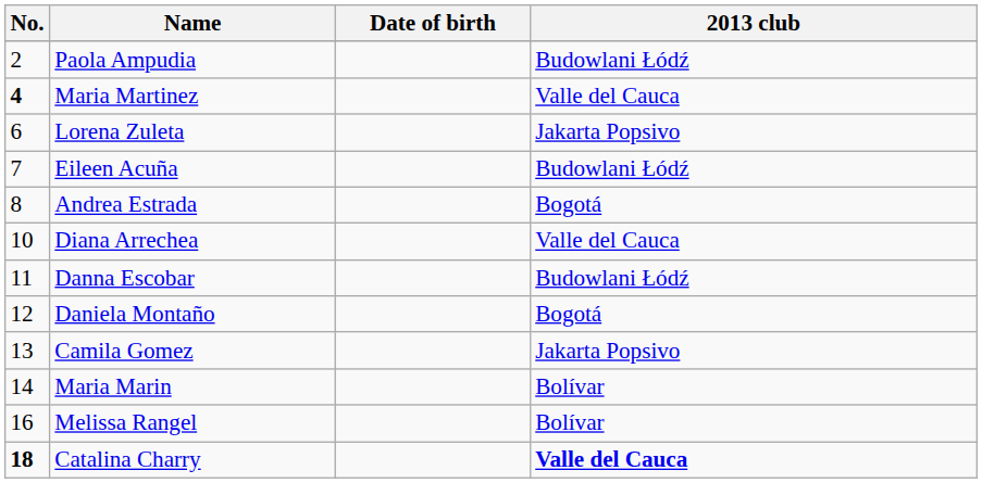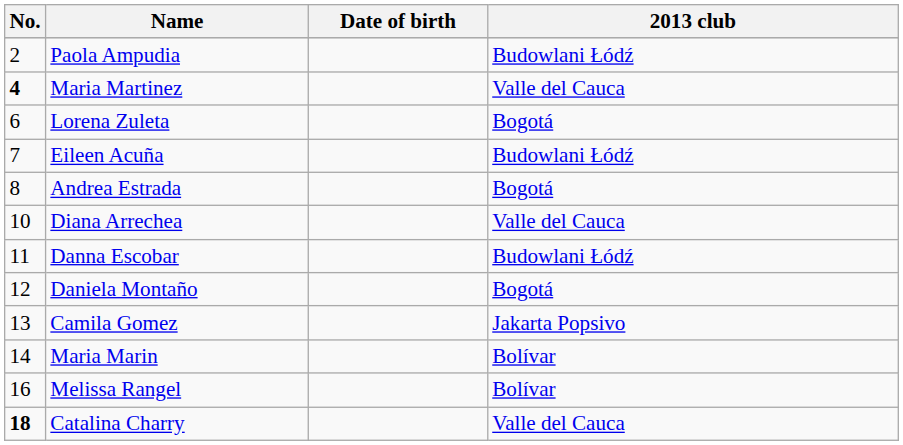Lorena Zuleta | 2013 club: Jakarta Popsivo -> Bogotá
Catalina Charry | 2013 club: bold -> normal
